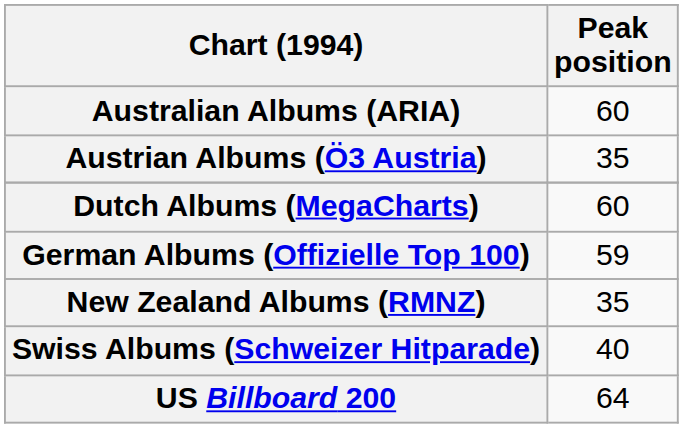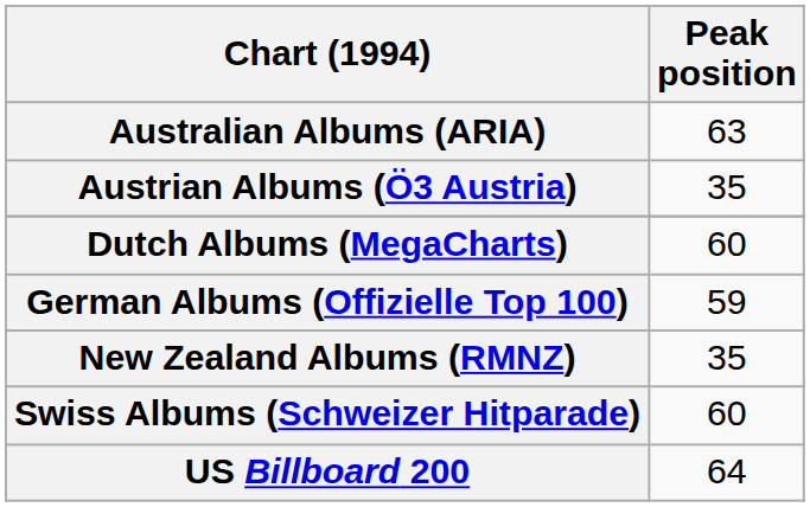Australian Albums (ARIA) | Peak position: 60 -> 63
Swiss Albums (Schweizer Hitparade) | Peak position: 40 -> 60
